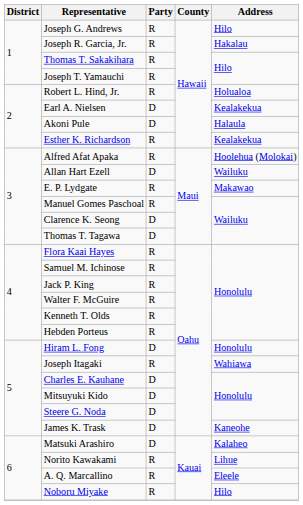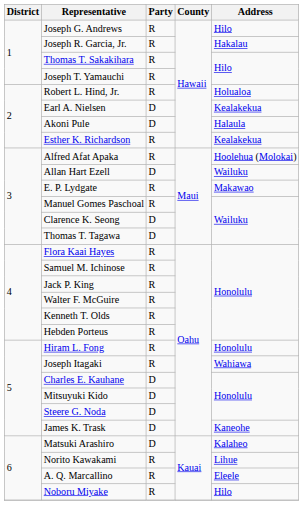Hiram L. Fong | Party: D -> R
